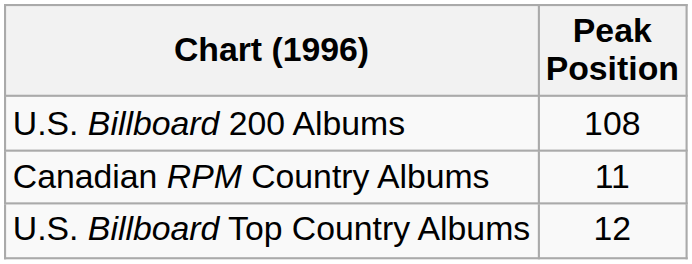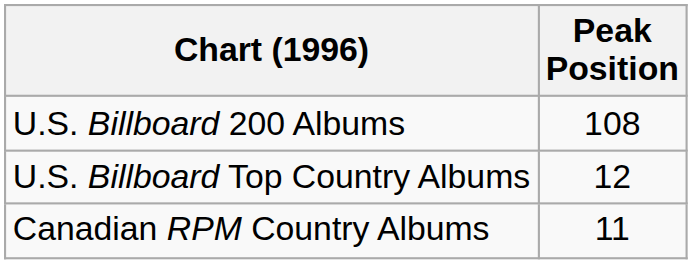rows swapped: U.S. Billboard Top Country Albums <-> Canadian RPM Country Albums
